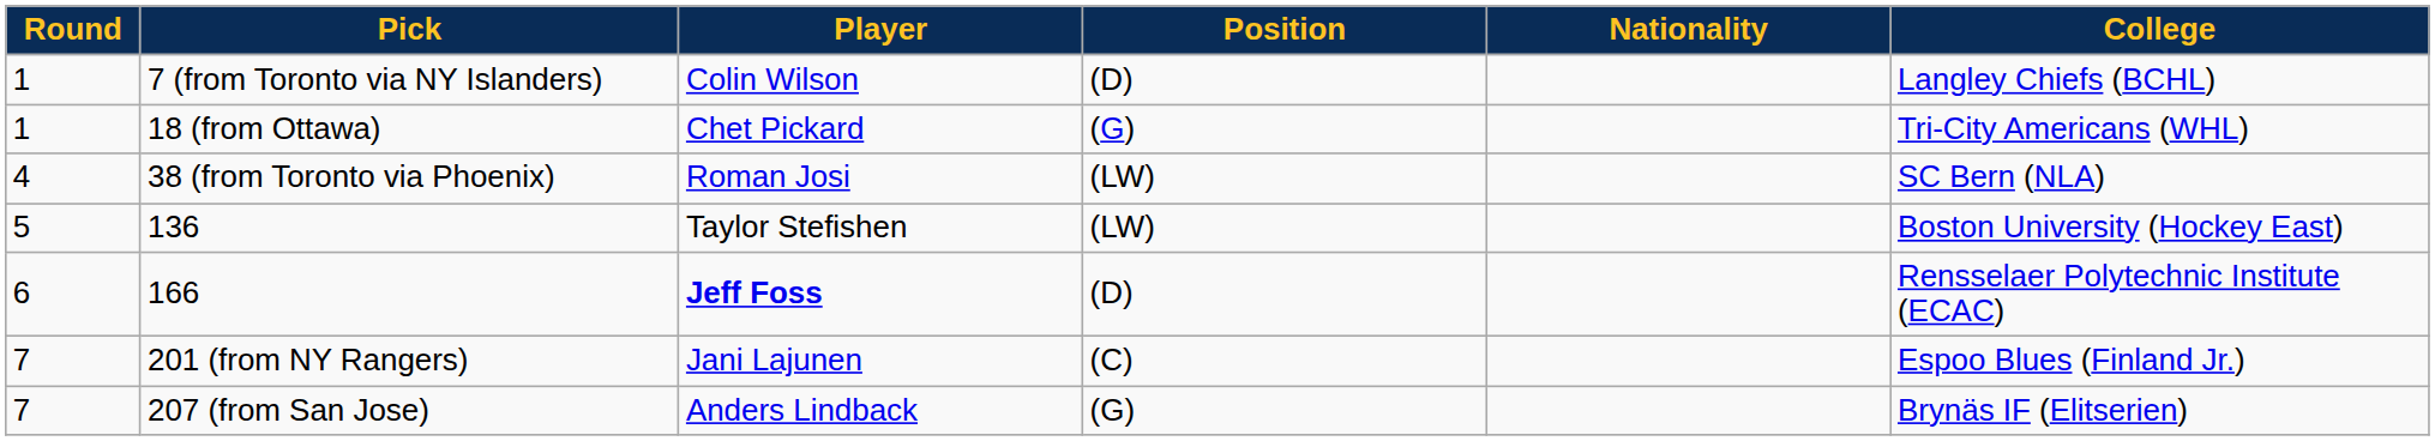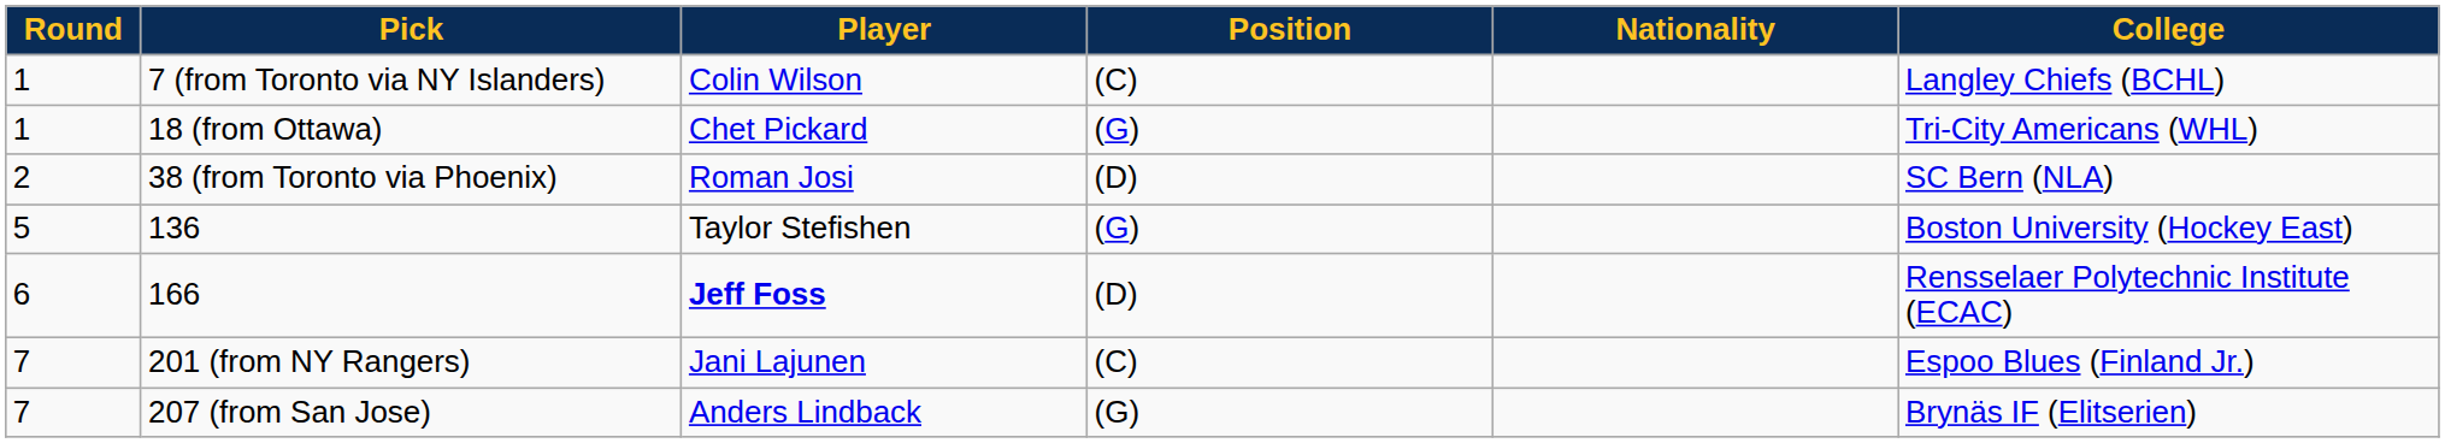7 (from Toronto via NY Islanders) | Position: (D) -> (C)
38 (from Toronto via Phoenix) | Round: 4 -> 2
38 (from Toronto via Phoenix) | Position: (LW) -> (D)
136 | Position: (LW) -> (G)
